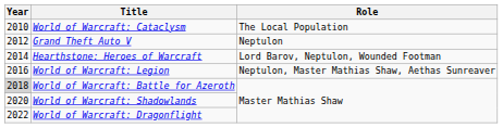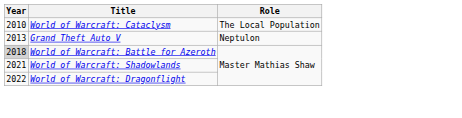Grand Theft Auto V | Year: 2012 -> 2013
- row: 2014 | Hearthstone: Heroes of Warcraft | Lord Barov, Neptulon, Wounded Footman
- row: 2016 | World of Warcraft: Legion | Neptulon, Master Mathias Shaw, Aethas Sunreaver
World of Warcraft: Shadowlands | Year: 2020 -> 2021
